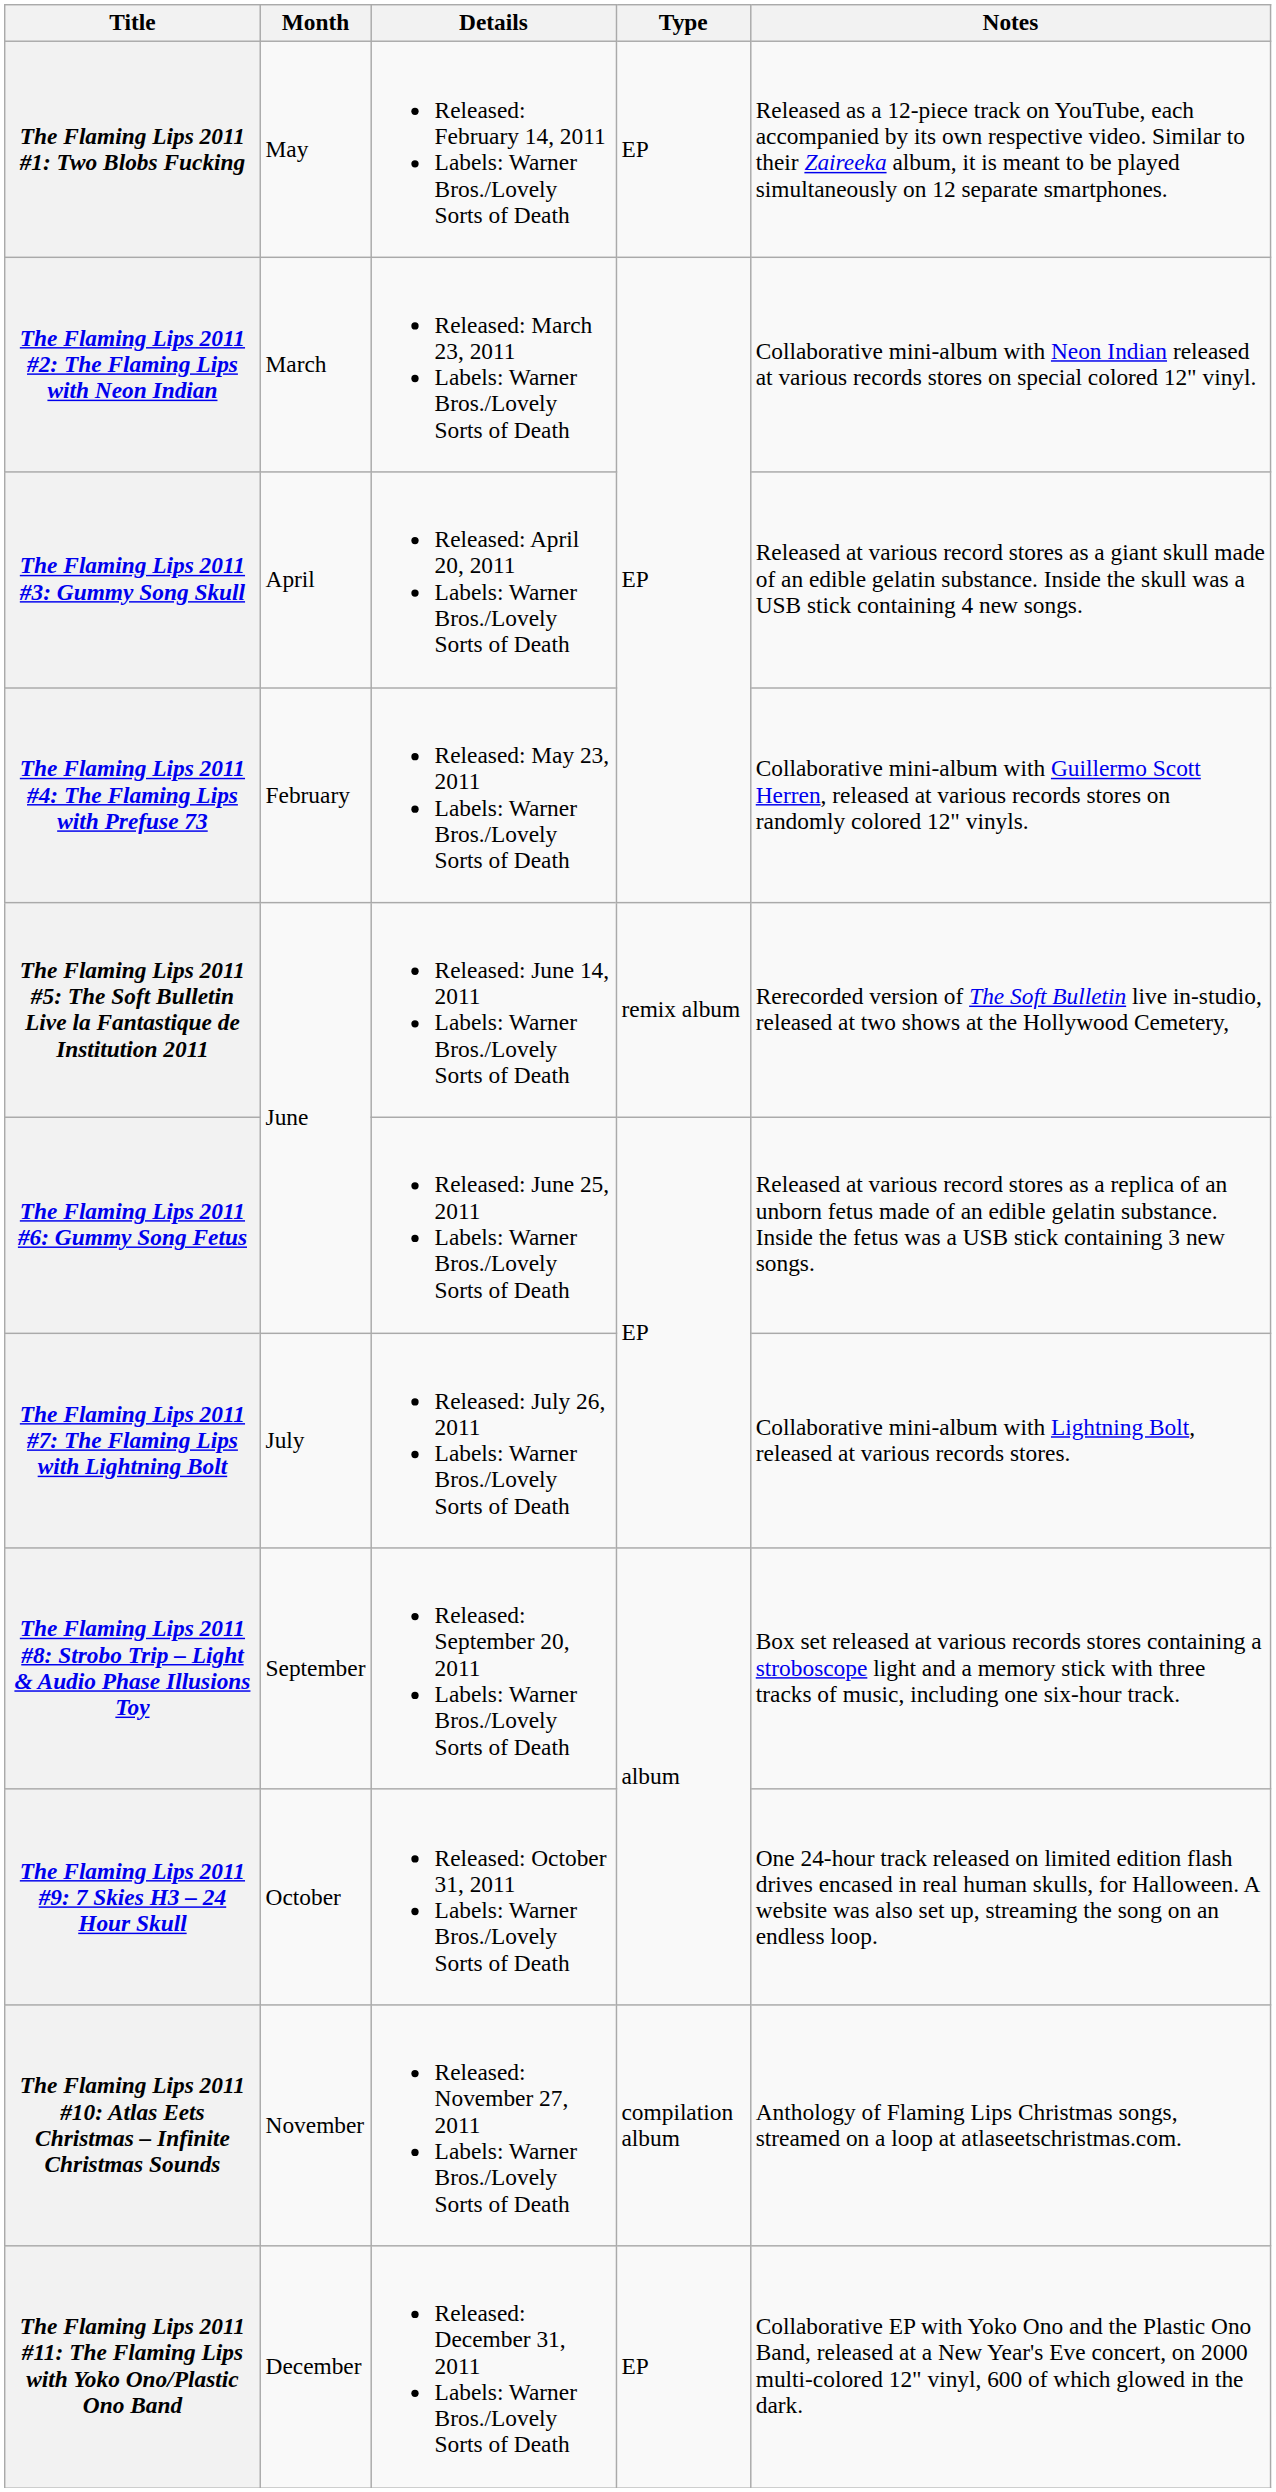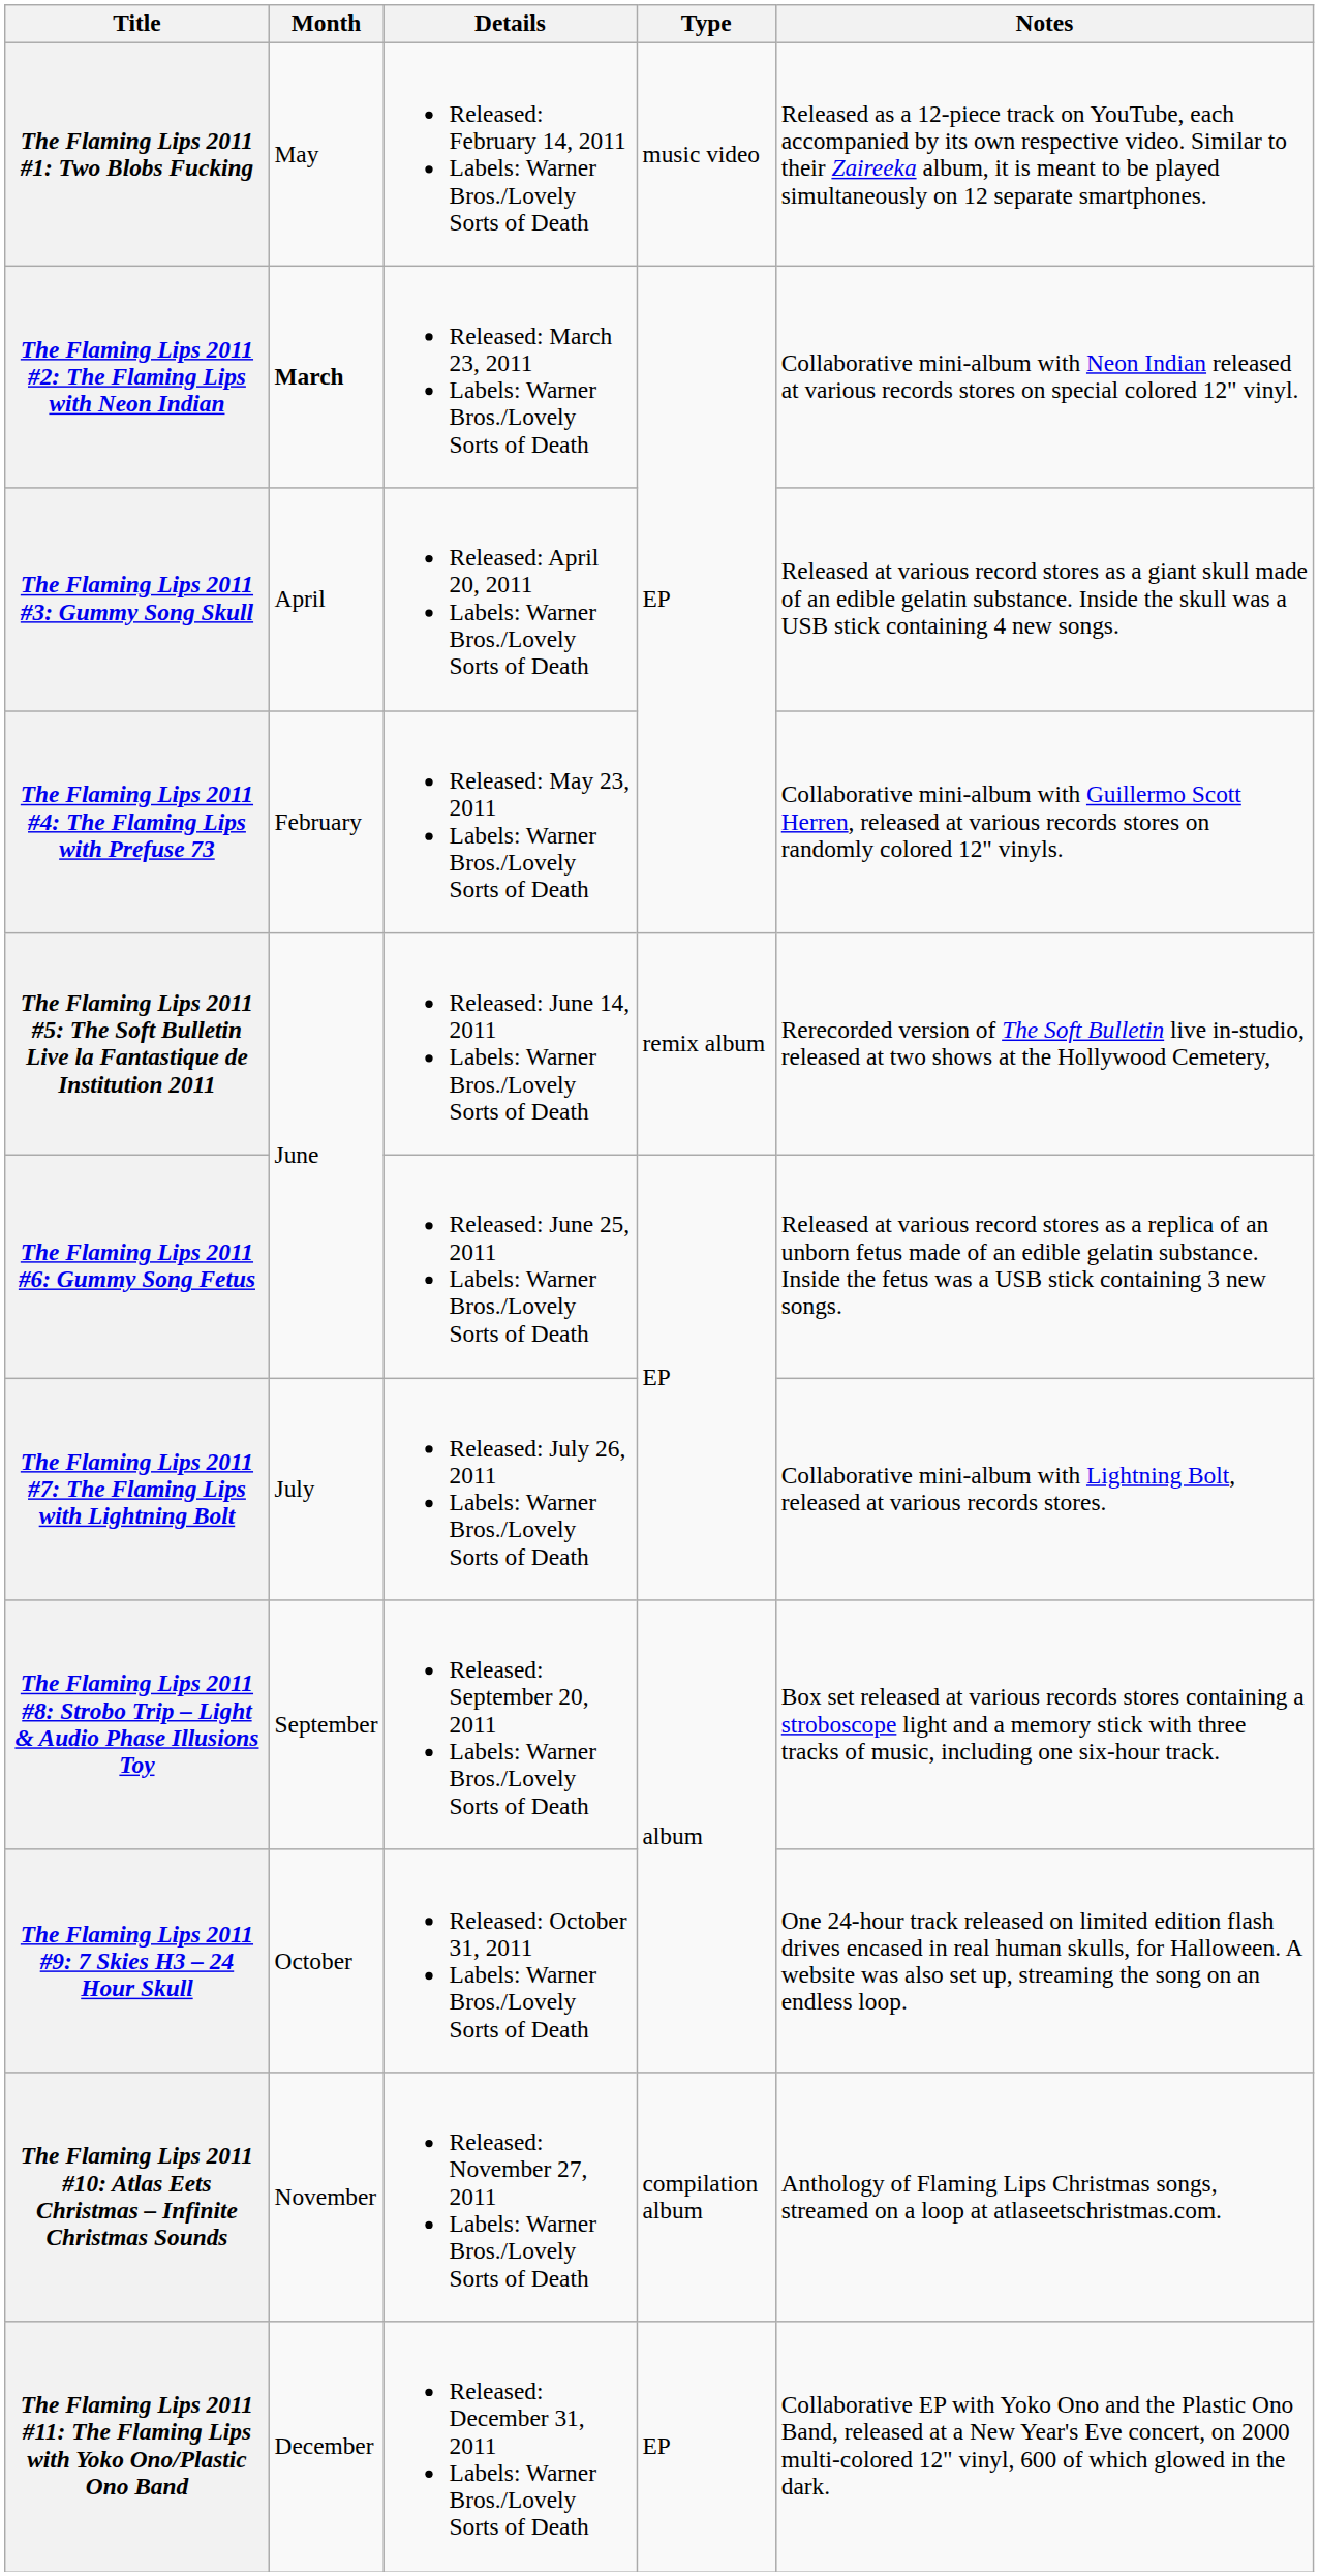The Flaming Lips 2011 #1: Two Blobs Fucking | Type: EP -> music video
The Flaming Lips 2011 #2: The Flaming Lips with Neon Indian | Month: normal -> bold
